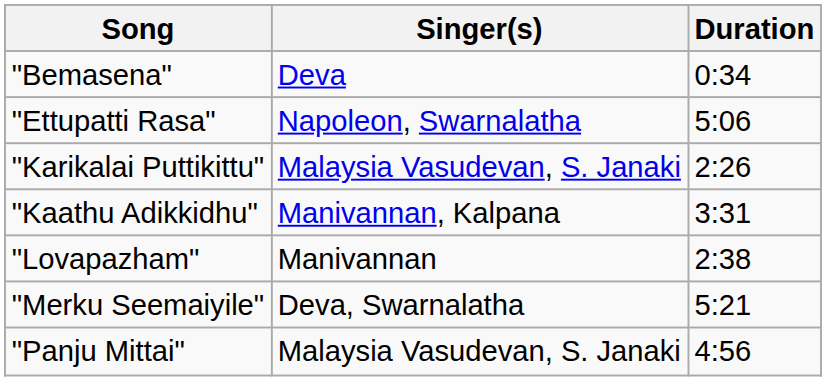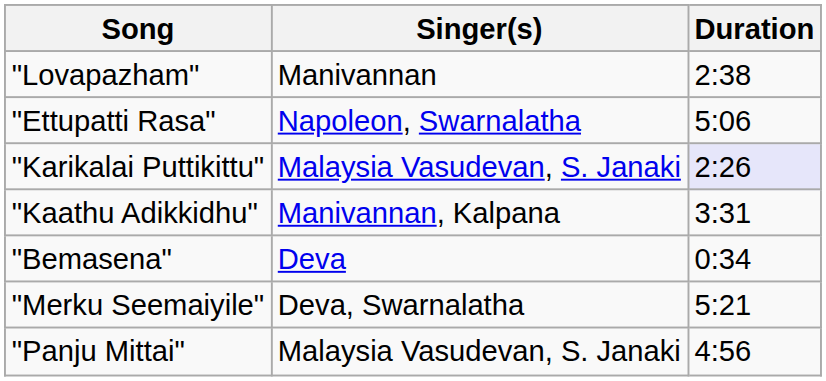rows swapped: "Bemasena" <-> "Lovapazham"
"Karikalai Puttikittu" | Duration: no background -> lavender background
